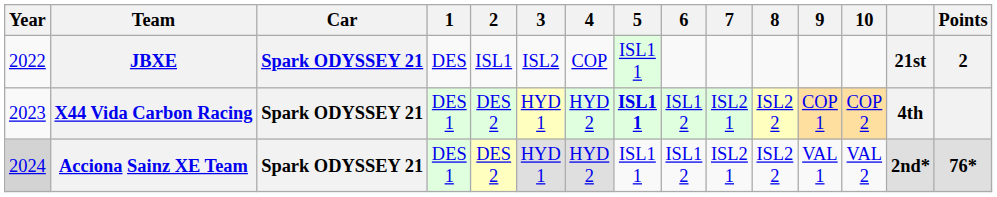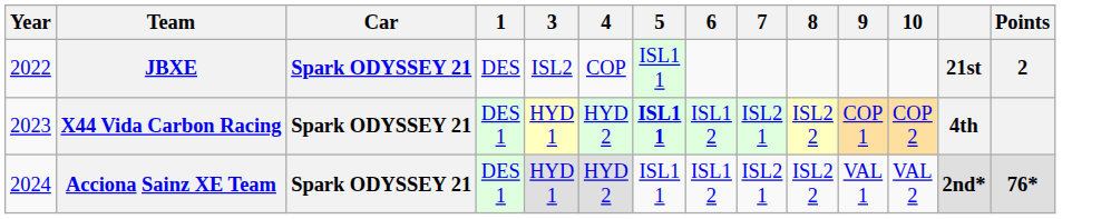- column: 2 | ISL1 | DES 2 | DES 2
Acciona Sainz XE Team | Year: lightgrey background -> no background
